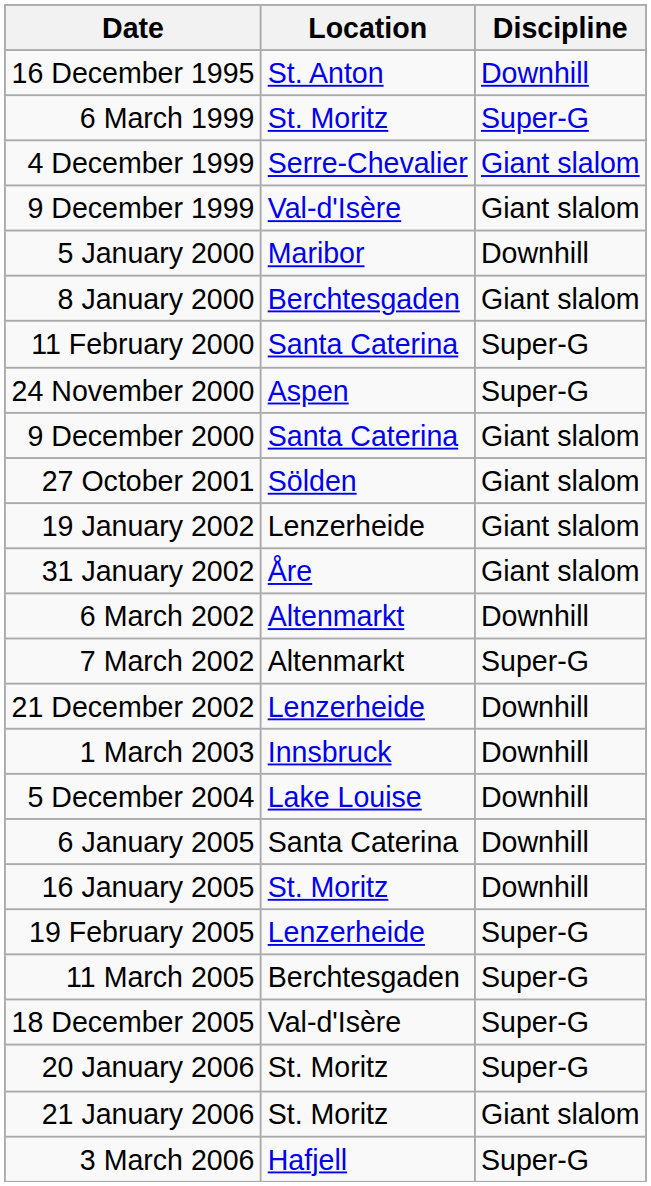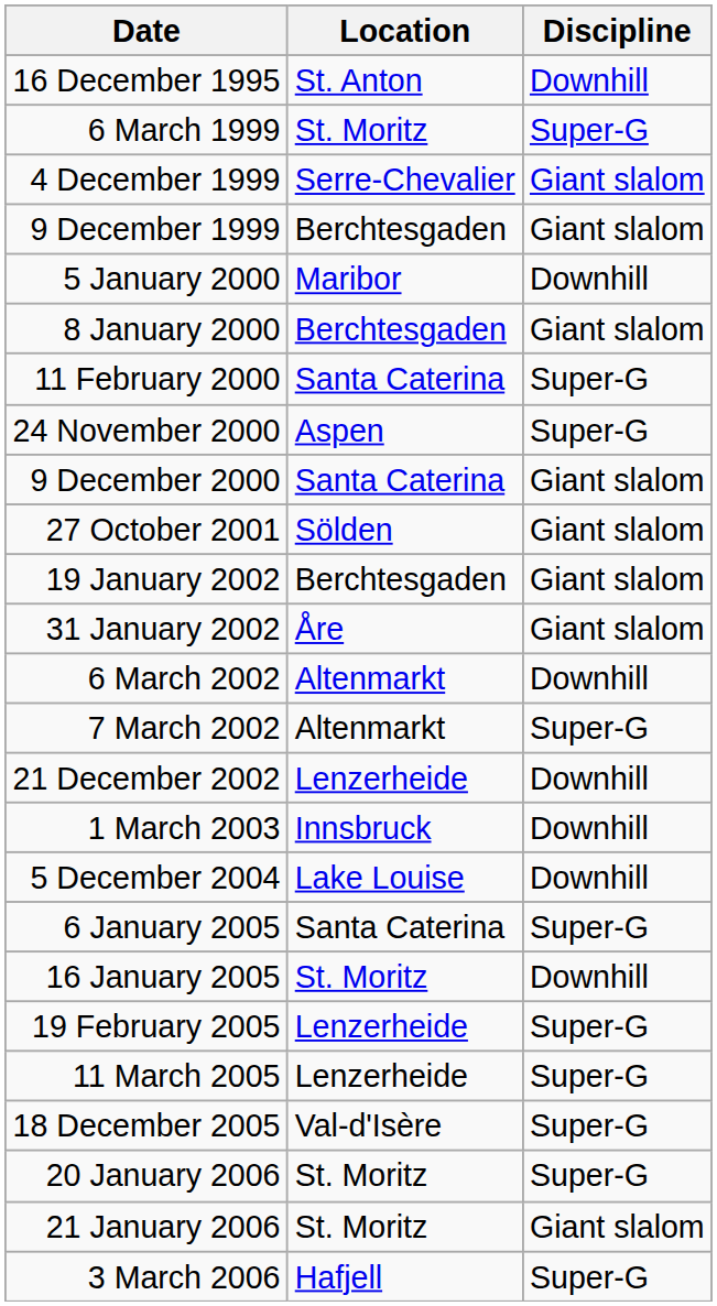9 December 1999 | Location: Val-d'Isère -> Berchtesgaden
19 January 2002 | Location: Lenzerheide -> Berchtesgaden
6 January 2005 | Discipline: Downhill -> Super-G
11 March 2005 | Location: Berchtesgaden -> Lenzerheide
